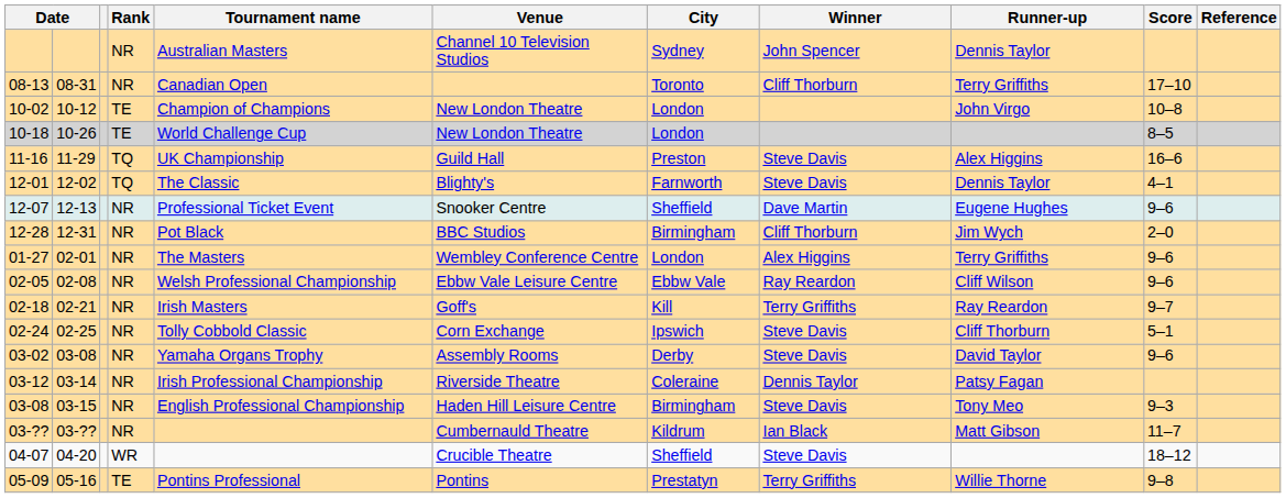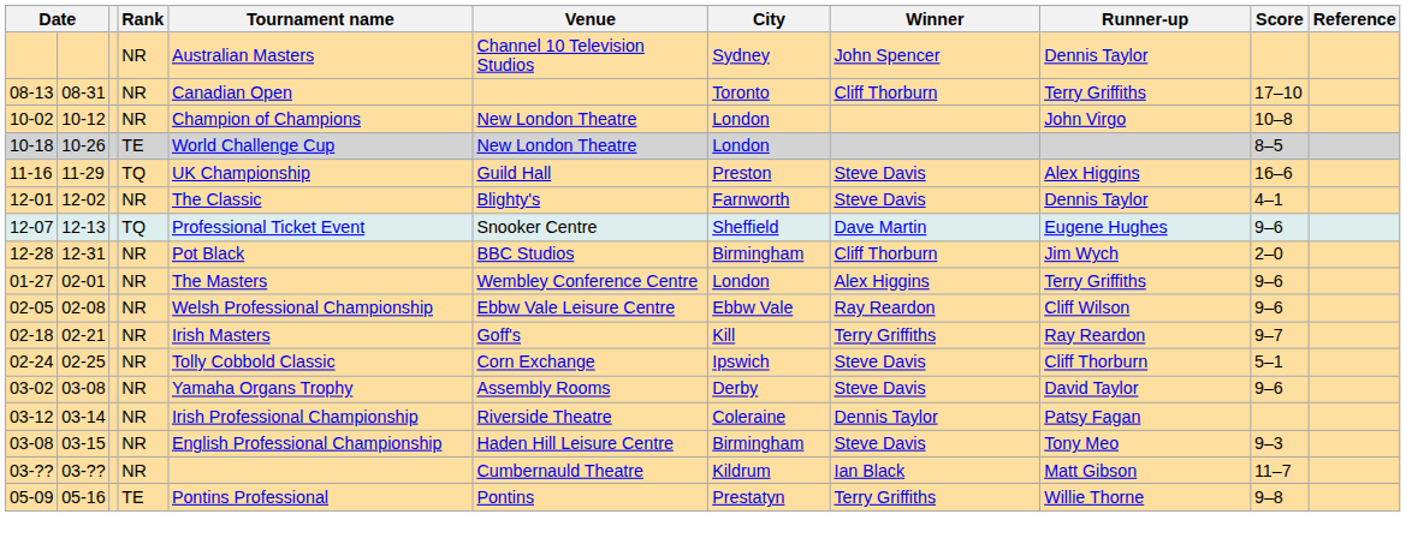10-02 | Rank: TE -> NR
12-01 | Rank: TQ -> NR
12-07 | Rank: NR -> TQ
- row: 04-07 | 04-20 | WR | Crucible Theatre | Sheffield | Steve Davis | 18–12
